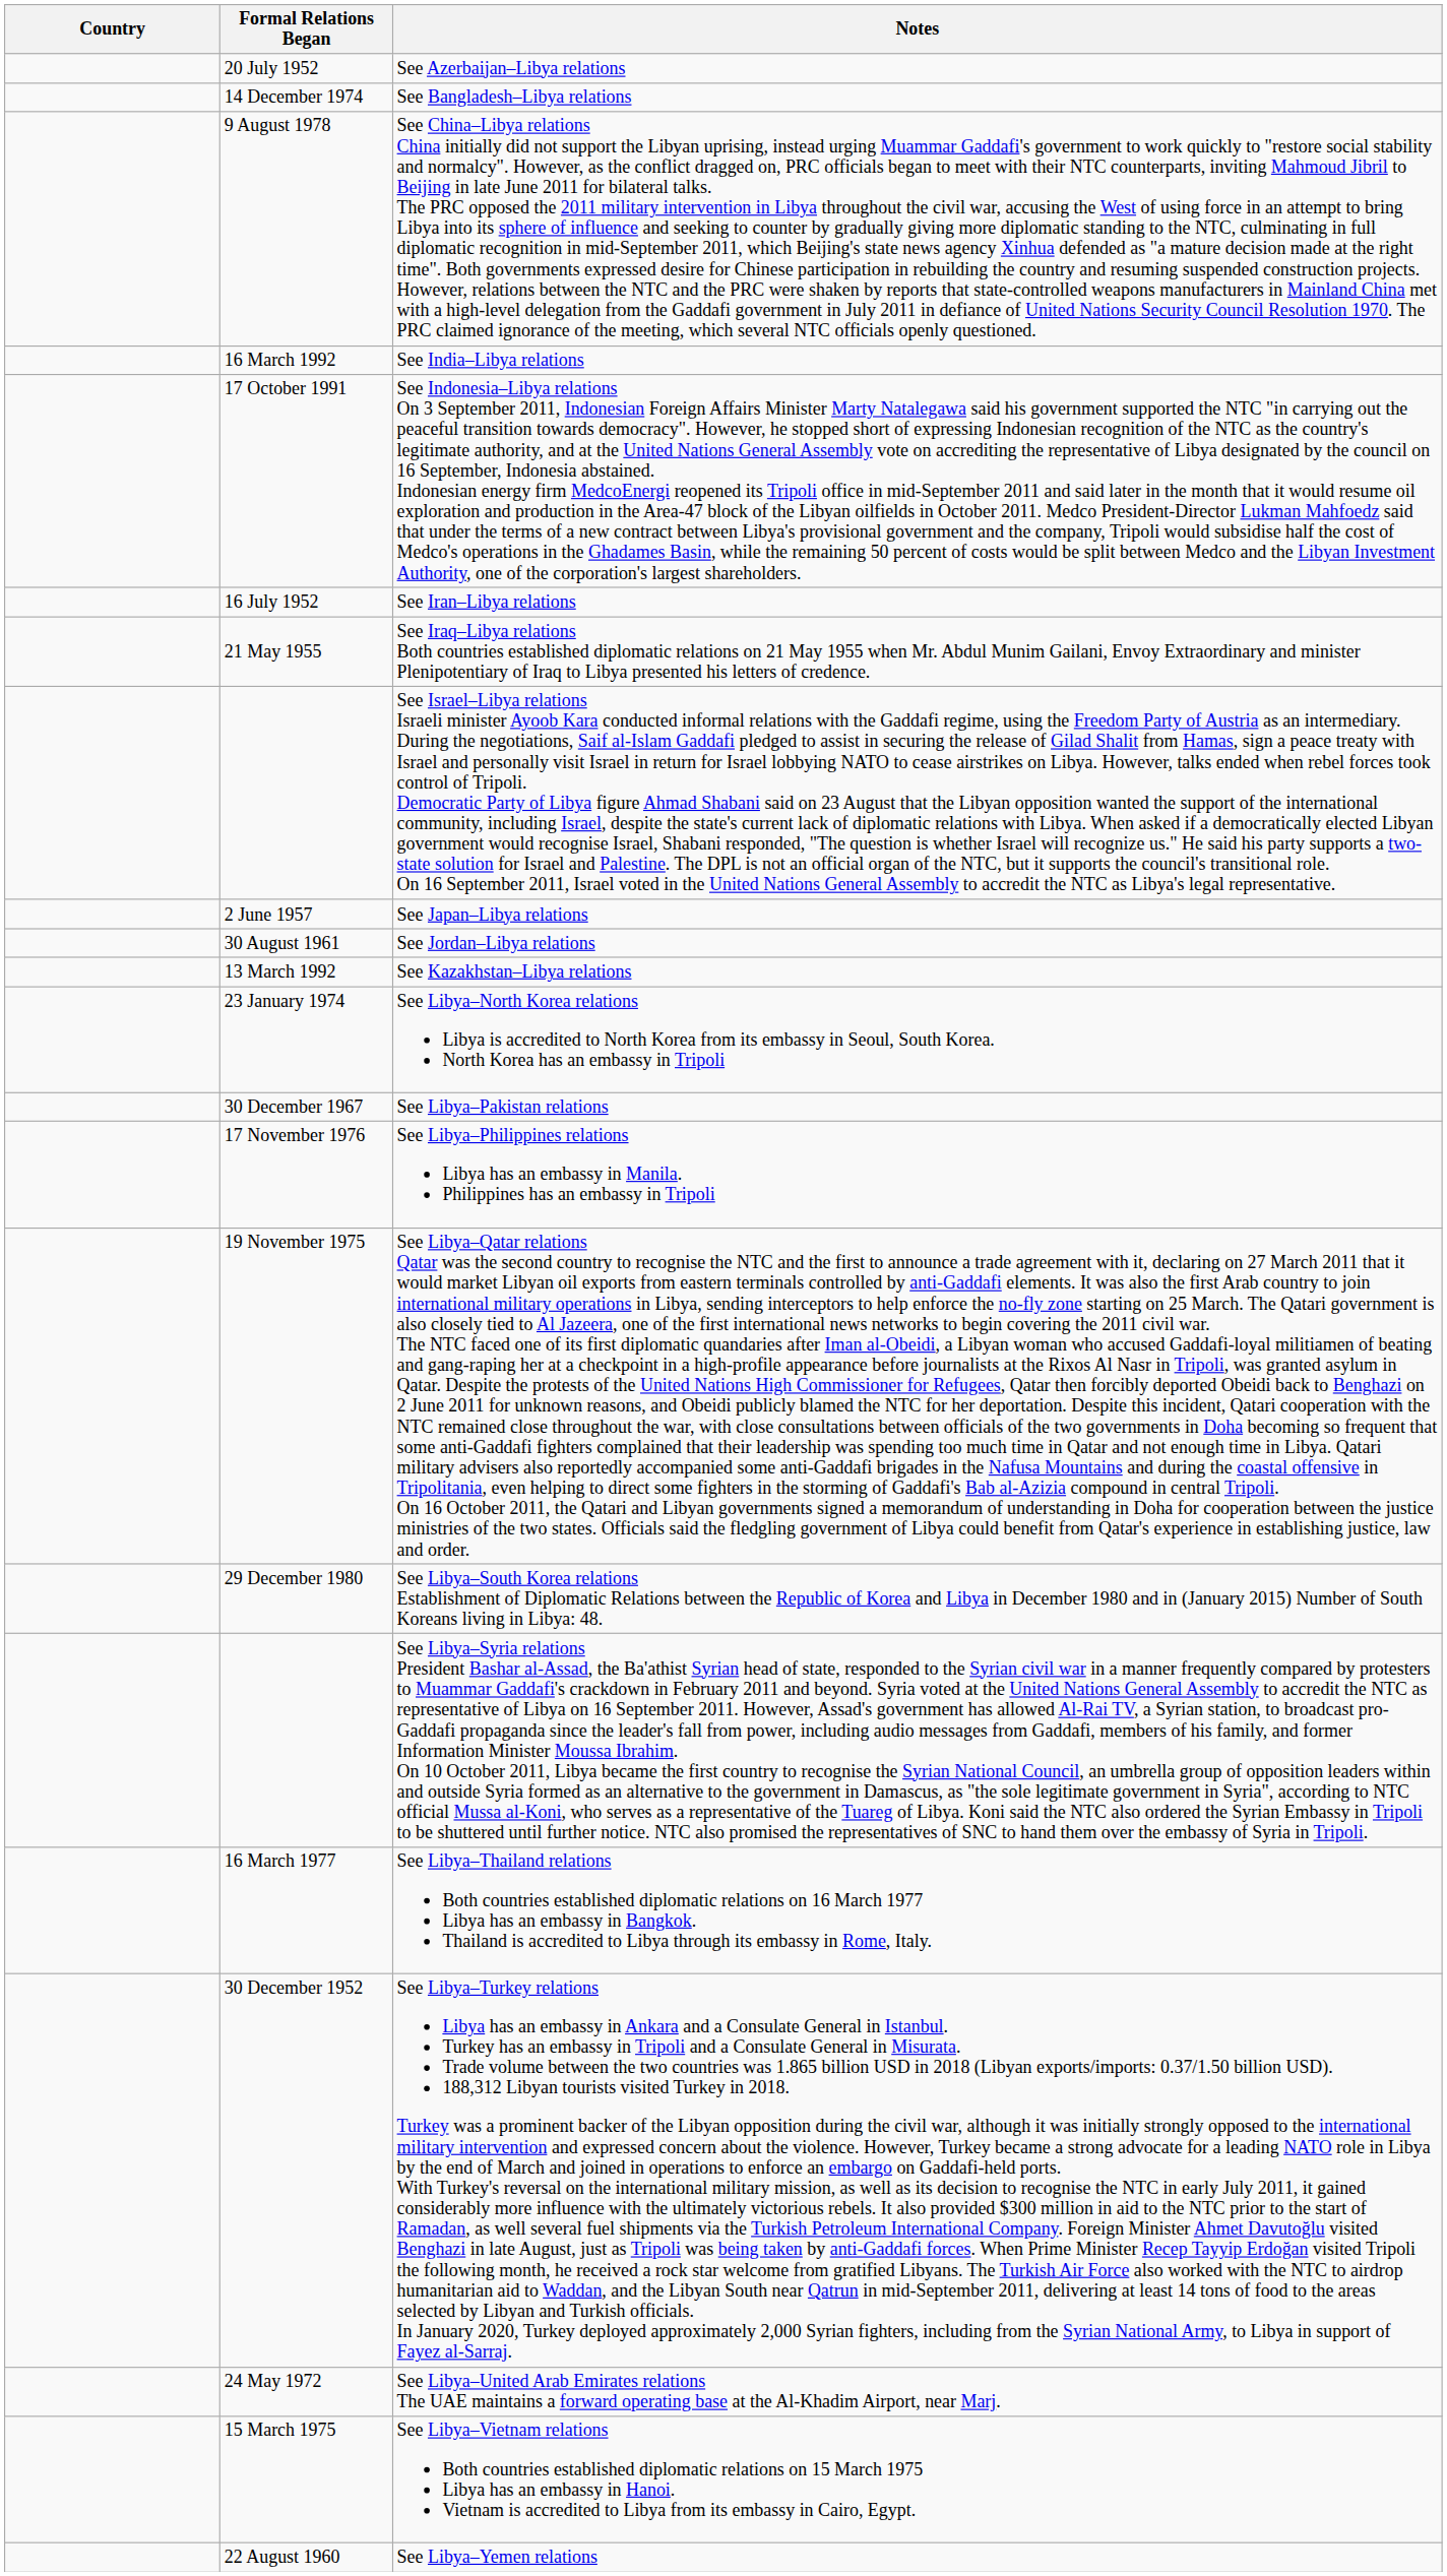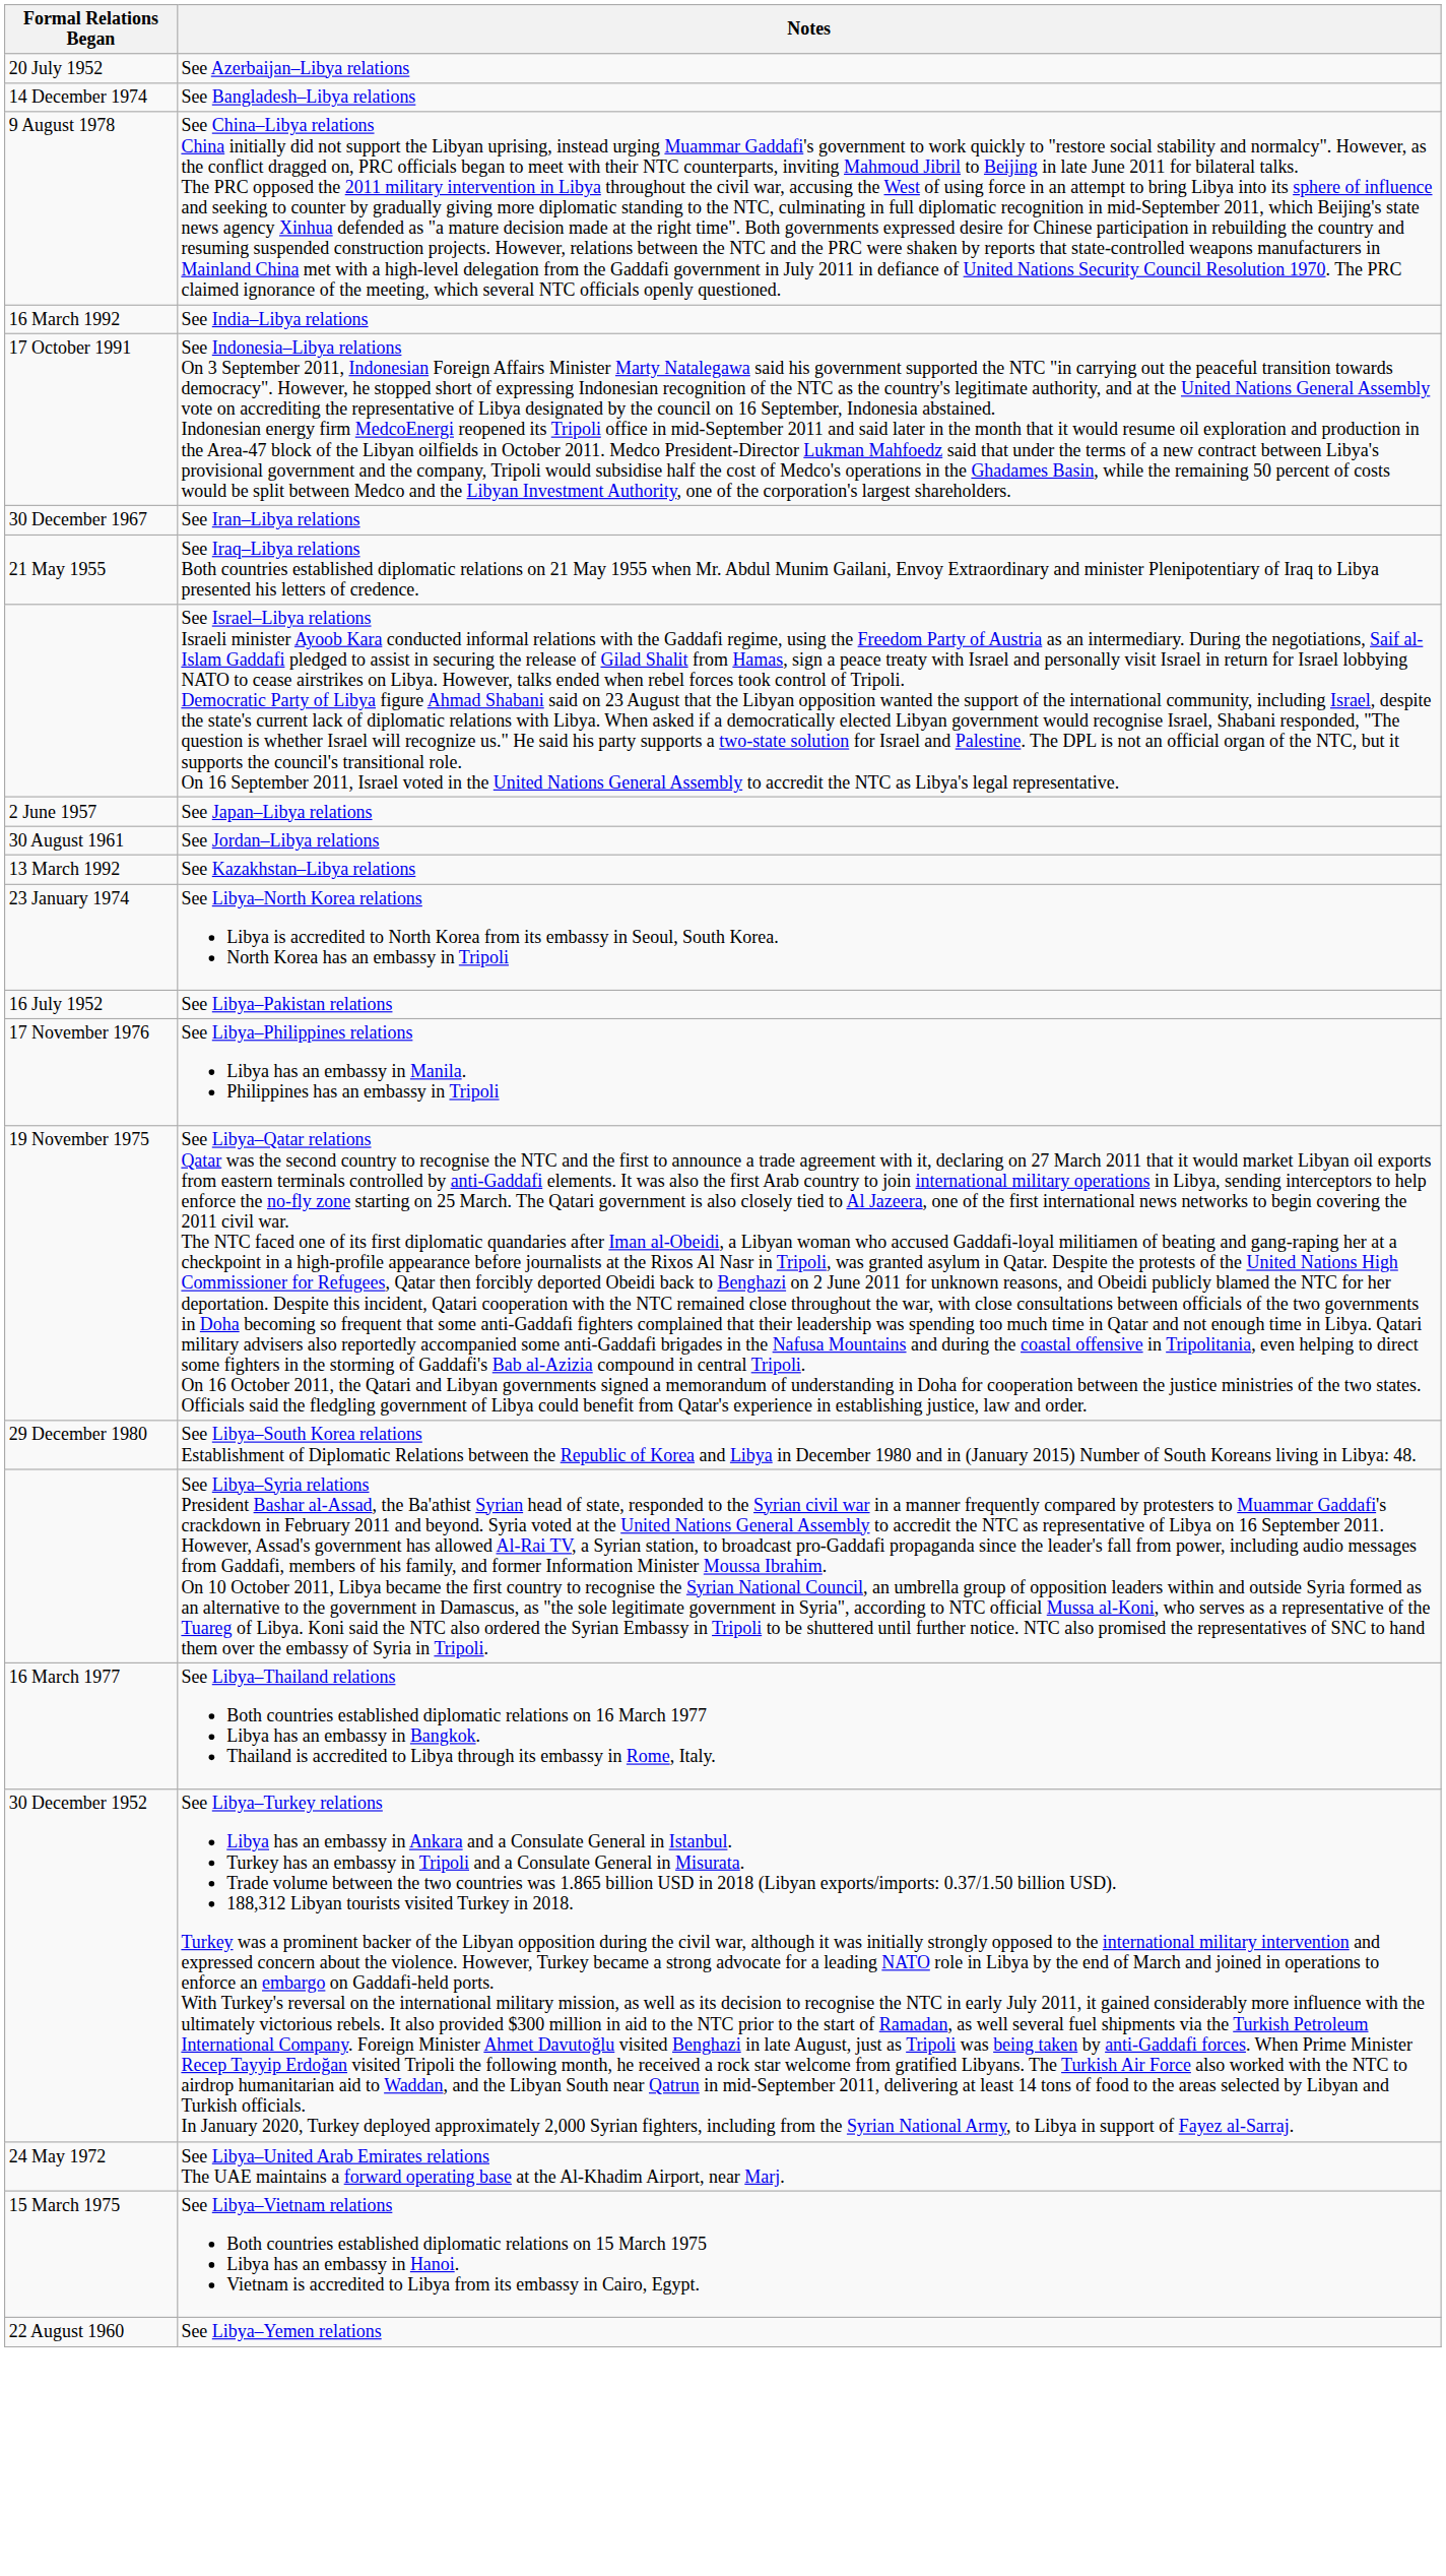- column: Country
See Iran–Libya relations | Formal Relations Began: 16 July 1952 -> 30 December 1967
See Libya–Pakistan relations | Formal Relations Began: 30 December 1967 -> 16 July 1952
